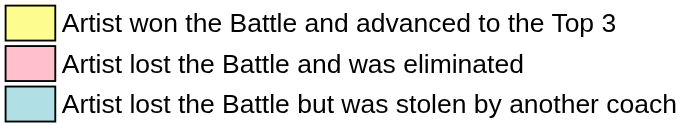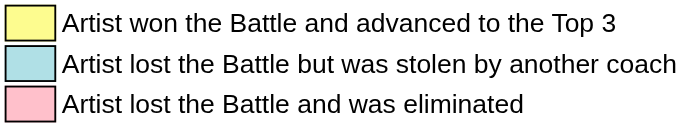rows swapped: Artist lost the Battle but was stolen by another coach <-> Artist lost the Battle and was eliminated
